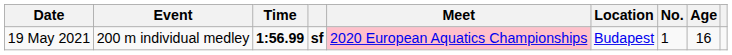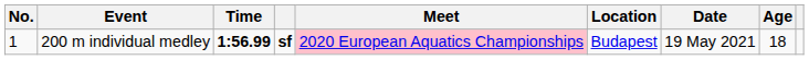columns swapped: No. <-> Date
200 m individual medley | Age: 16 -> 18
